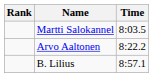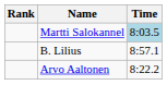Martti Salokannel | Time: no background -> lightblue background
rows swapped: Arvo Aaltonen <-> B. Lilius
